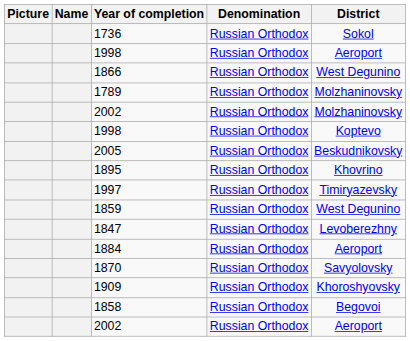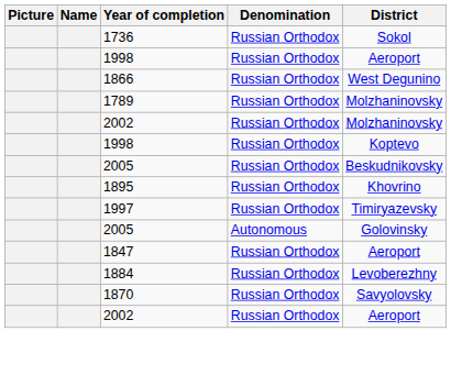+ row: 2005 | Autonomous | Golovinsky
- row: 1859 | Russian Orthodox | West Degunino
1847 | District: Levoberezhny -> Aeroport
1884 | District: Aeroport -> Levoberezhny
- row: 1909 | Russian Orthodox | Khoroshyovsky
- row: 1858 | Russian Orthodox | Begovoi
